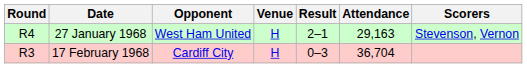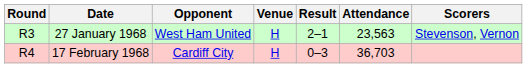27 January 1968 | Round: R4 -> R3
27 January 1968 | Attendance: 29,163 -> 23,563
17 February 1968 | Round: R3 -> R4
17 February 1968 | Attendance: 36,704 -> 36,703
